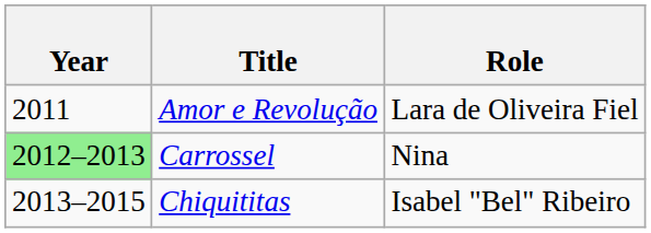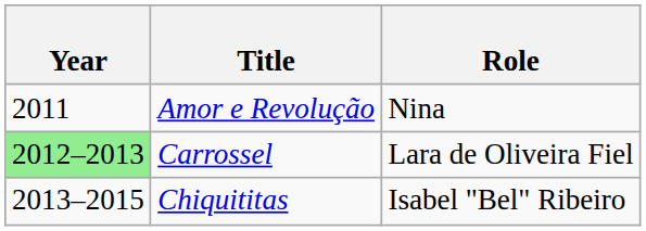Amor e Revolução | Role: Lara de Oliveira Fiel -> Nina
Carrossel | Role: Nina -> Lara de Oliveira Fiel
